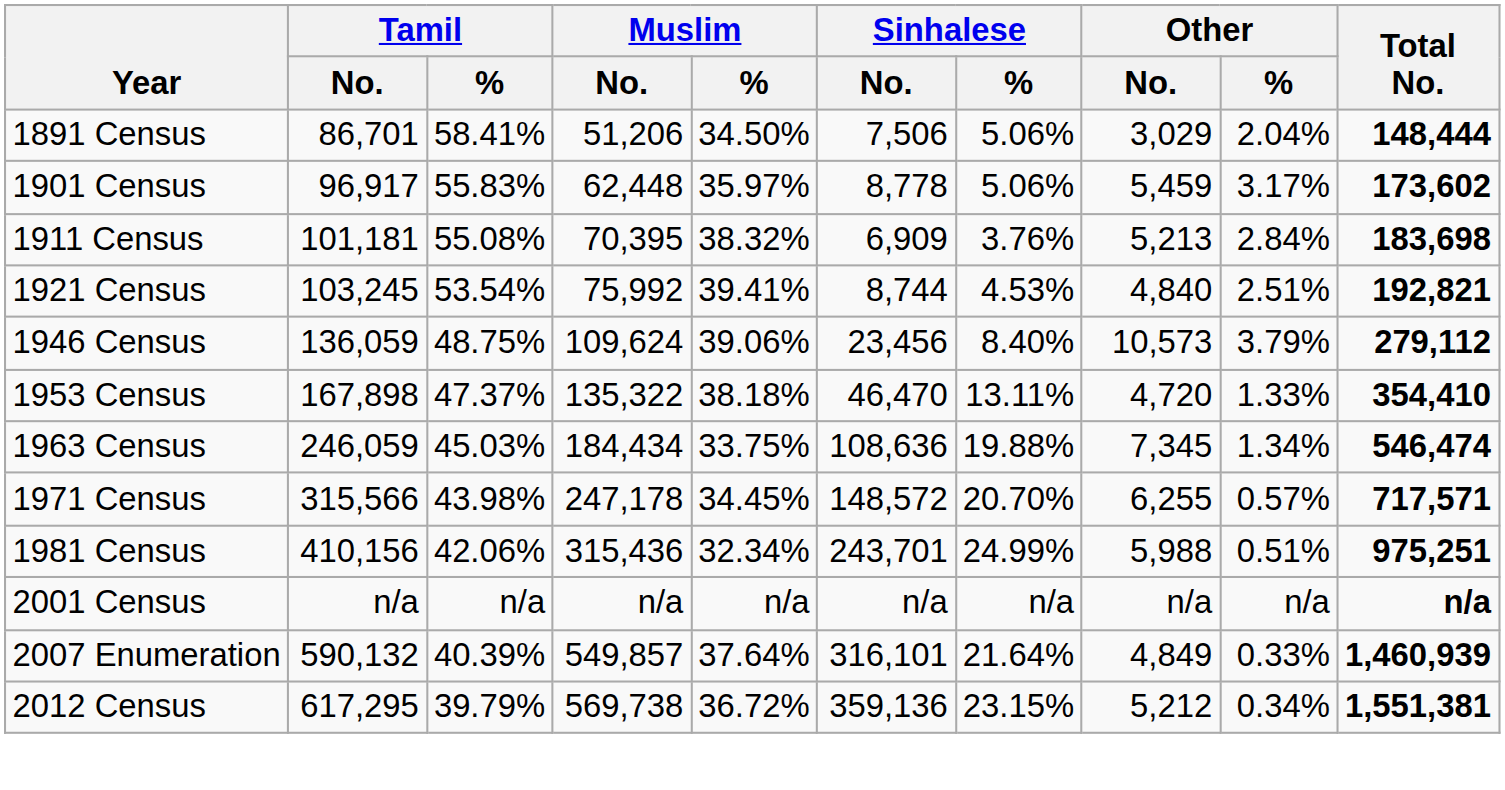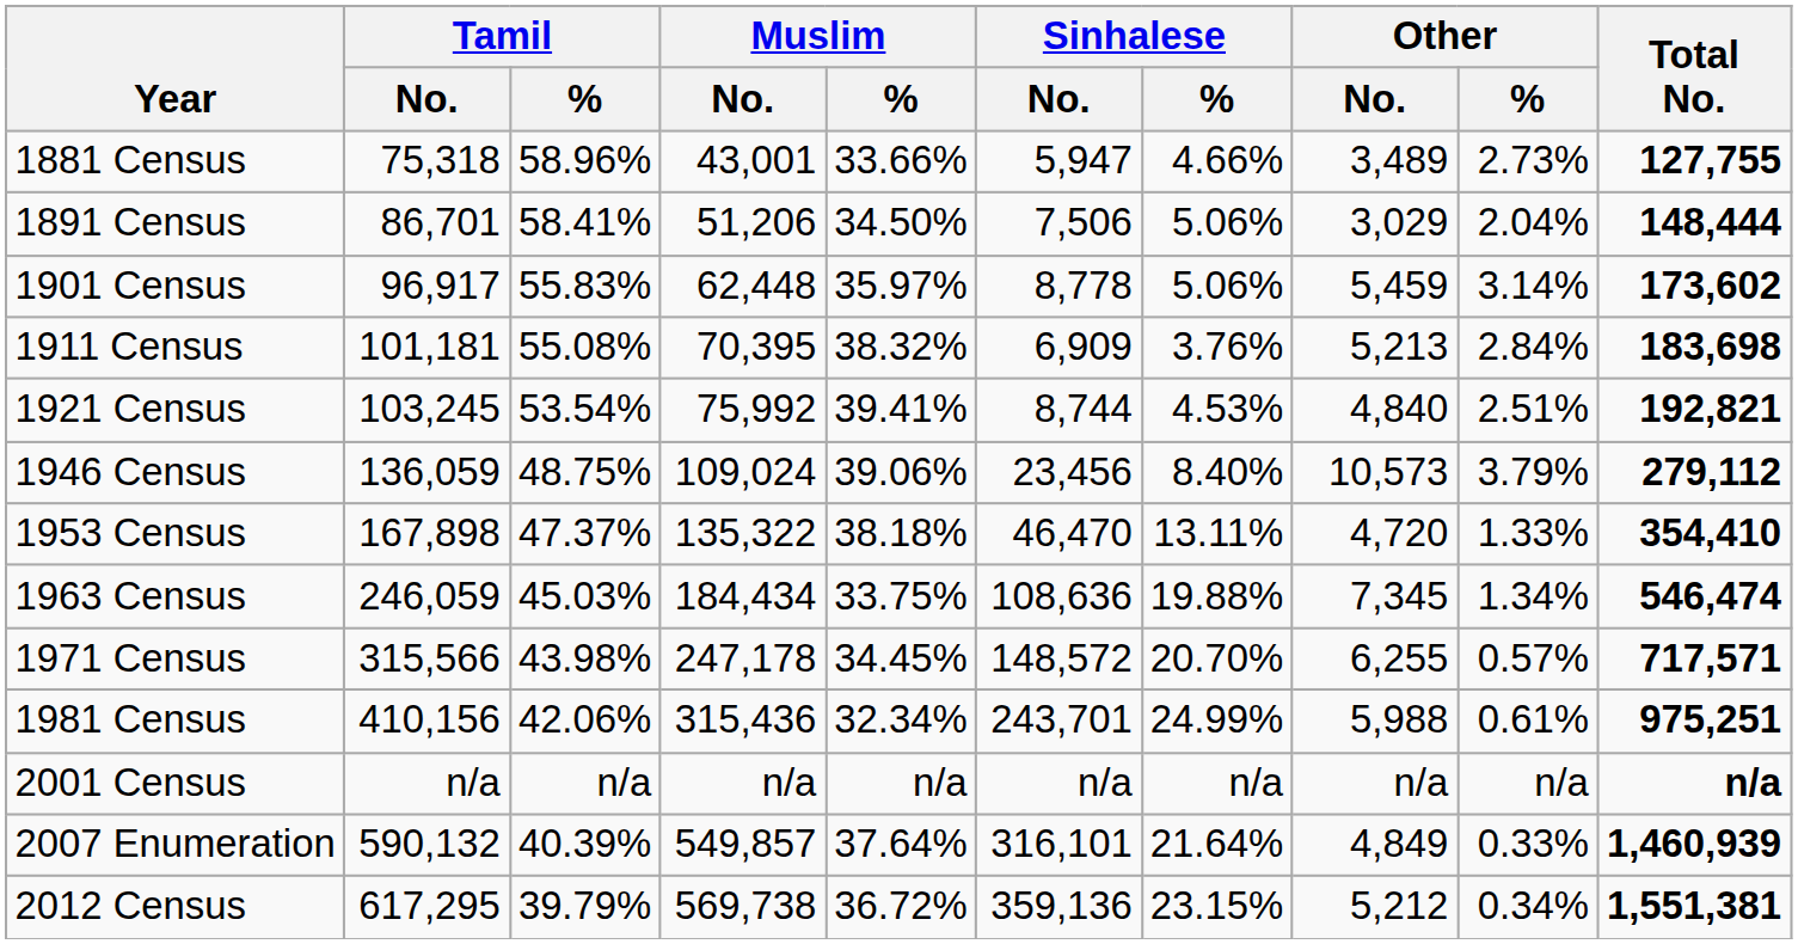+ row: 1881 Census | 75,318 | 58.96% | 43,001 | 33.66% | 5,947 | 4.66% | 3,489 | 2.73% | 127,755
1901 Census | Other / %: 3.17% -> 3.14%
1946 Census | Muslim / No.: 109,624 -> 109,024
1981 Census | Other / %: 0.51% -> 0.61%
